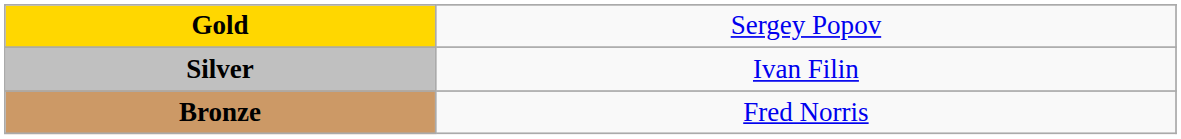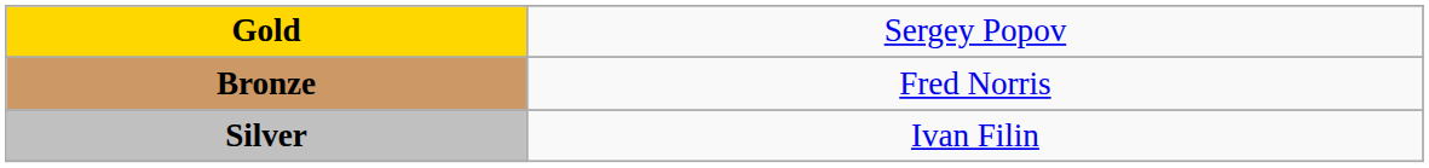rows swapped: Silver <-> Bronze
